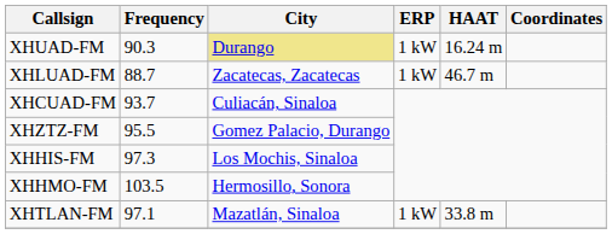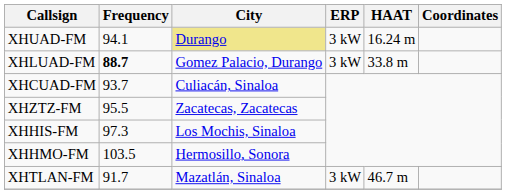XHUAD-FM | Frequency: 90.3 -> 94.1
XHUAD-FM | ERP: 1 kW -> 3 kW
XHLUAD-FM | Frequency: normal -> bold
XHLUAD-FM | City: Zacatecas, Zacatecas -> Gomez Palacio, Durango
XHLUAD-FM | ERP: 1 kW -> 3 kW
XHLUAD-FM | HAAT: 46.7 m -> 33.8 m
XHZTZ-FM | City: Gomez Palacio, Durango -> Zacatecas, Zacatecas
XHTLAN-FM | Frequency: 97.1 -> 91.7
XHTLAN-FM | ERP: 1 kW -> 3 kW
XHTLAN-FM | HAAT: 33.8 m -> 46.7 m
